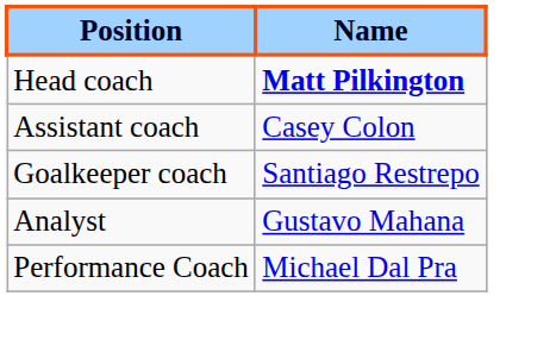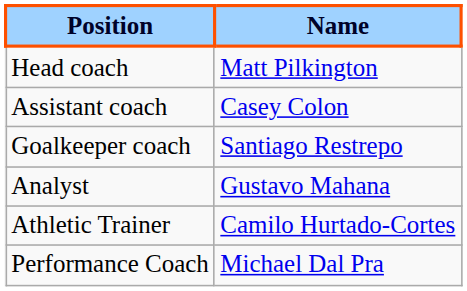Head coach | Name: bold -> normal
+ row: Athletic Trainer | Camilo Hurtado-Cortes
